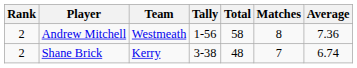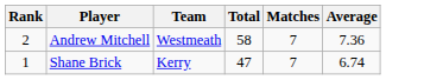- column: Tally | 1-56 | 3-38
Andrew Mitchell | Matches: 8 -> 7
Shane Brick | Rank: 2 -> 1
Shane Brick | Total: 48 -> 47
